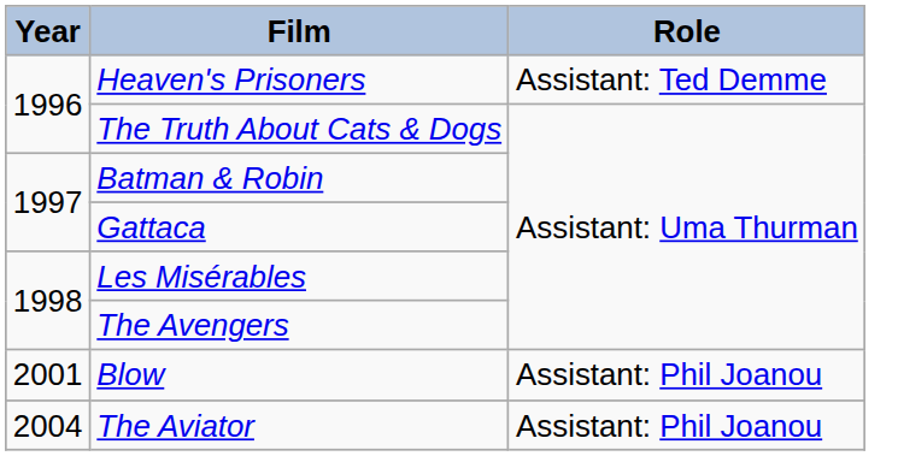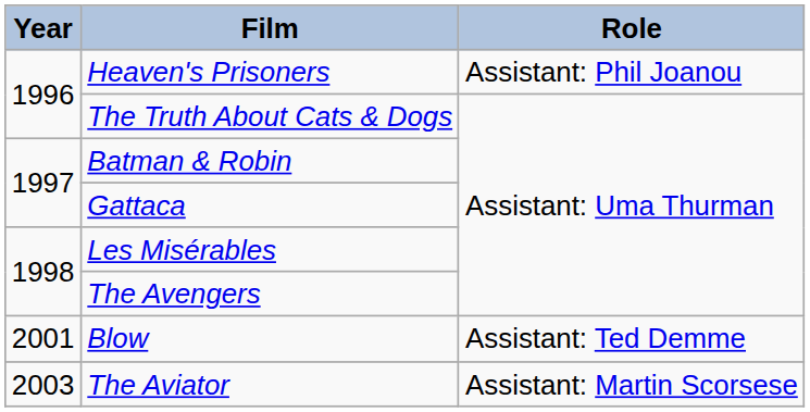Heaven's Prisoners | Role: Assistant: Ted Demme -> Assistant: Phil Joanou
Blow | Role: Assistant: Phil Joanou -> Assistant: Ted Demme
The Aviator | Year: 2004 -> 2003
The Aviator | Role: Assistant: Phil Joanou -> Assistant: Martin Scorsese
